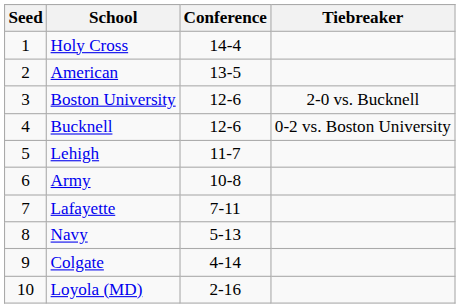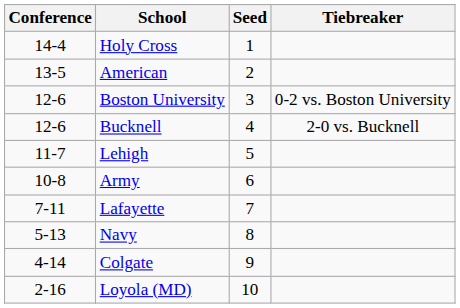columns swapped: Seed <-> Conference
Boston University | Tiebreaker: 2-0 vs. Bucknell -> 0-2 vs. Boston University
Bucknell | Tiebreaker: 0-2 vs. Boston University -> 2-0 vs. Bucknell
